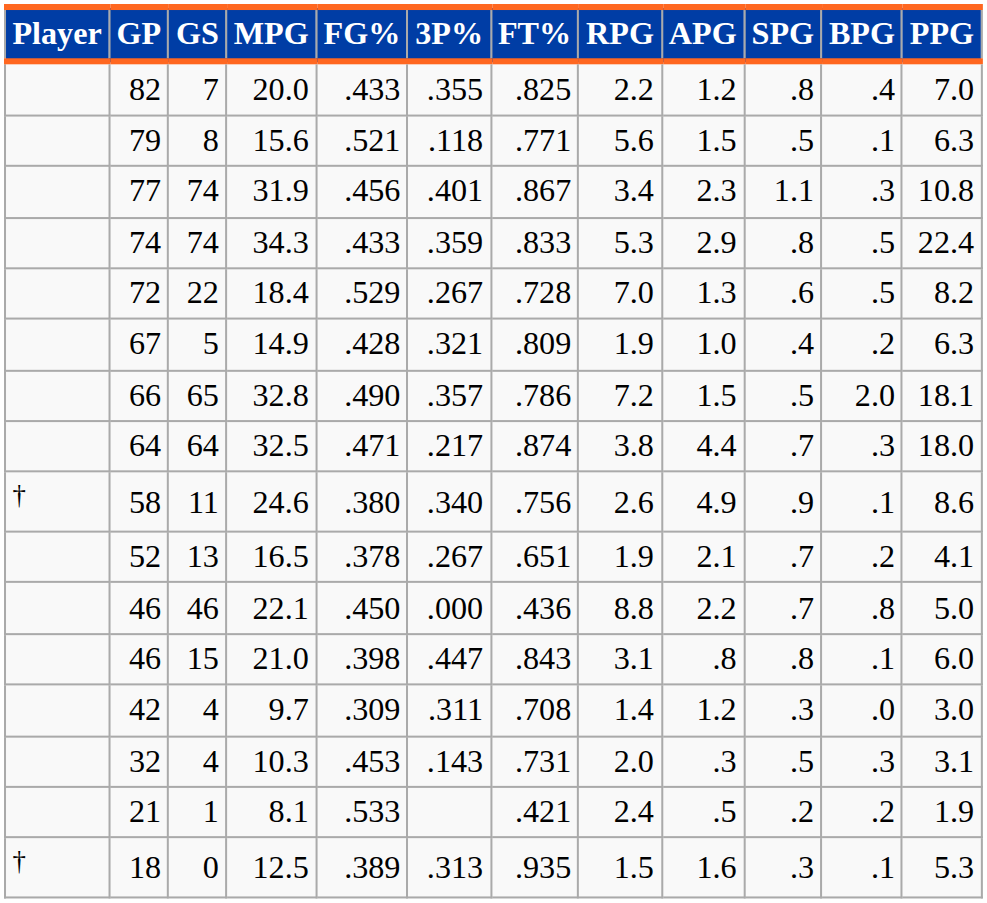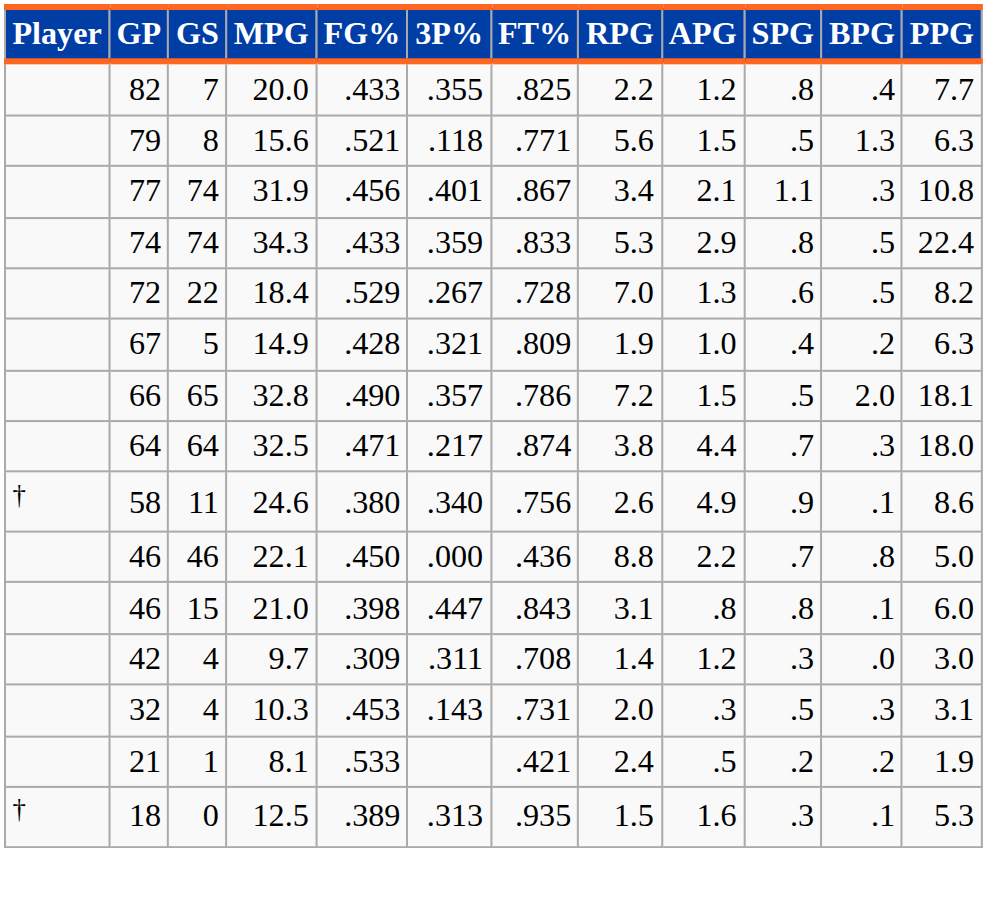20.0 | PPG: 7.0 -> 7.7
15.6 | BPG: .1 -> 1.3
31.9 | APG: 2.3 -> 2.1
- row: 52 | 13 | 16.5 | .378 | .267 | .651 | 1.9 | 2.1 | .7 | .2 | 4.1
